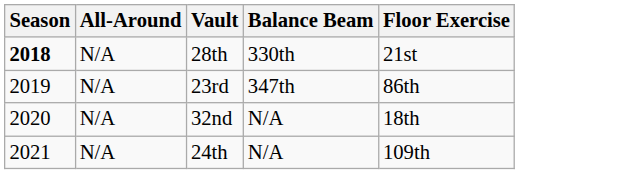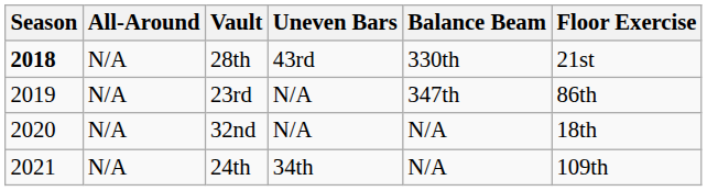+ column: Uneven Bars | 43rd | N/A | N/A | 34th
